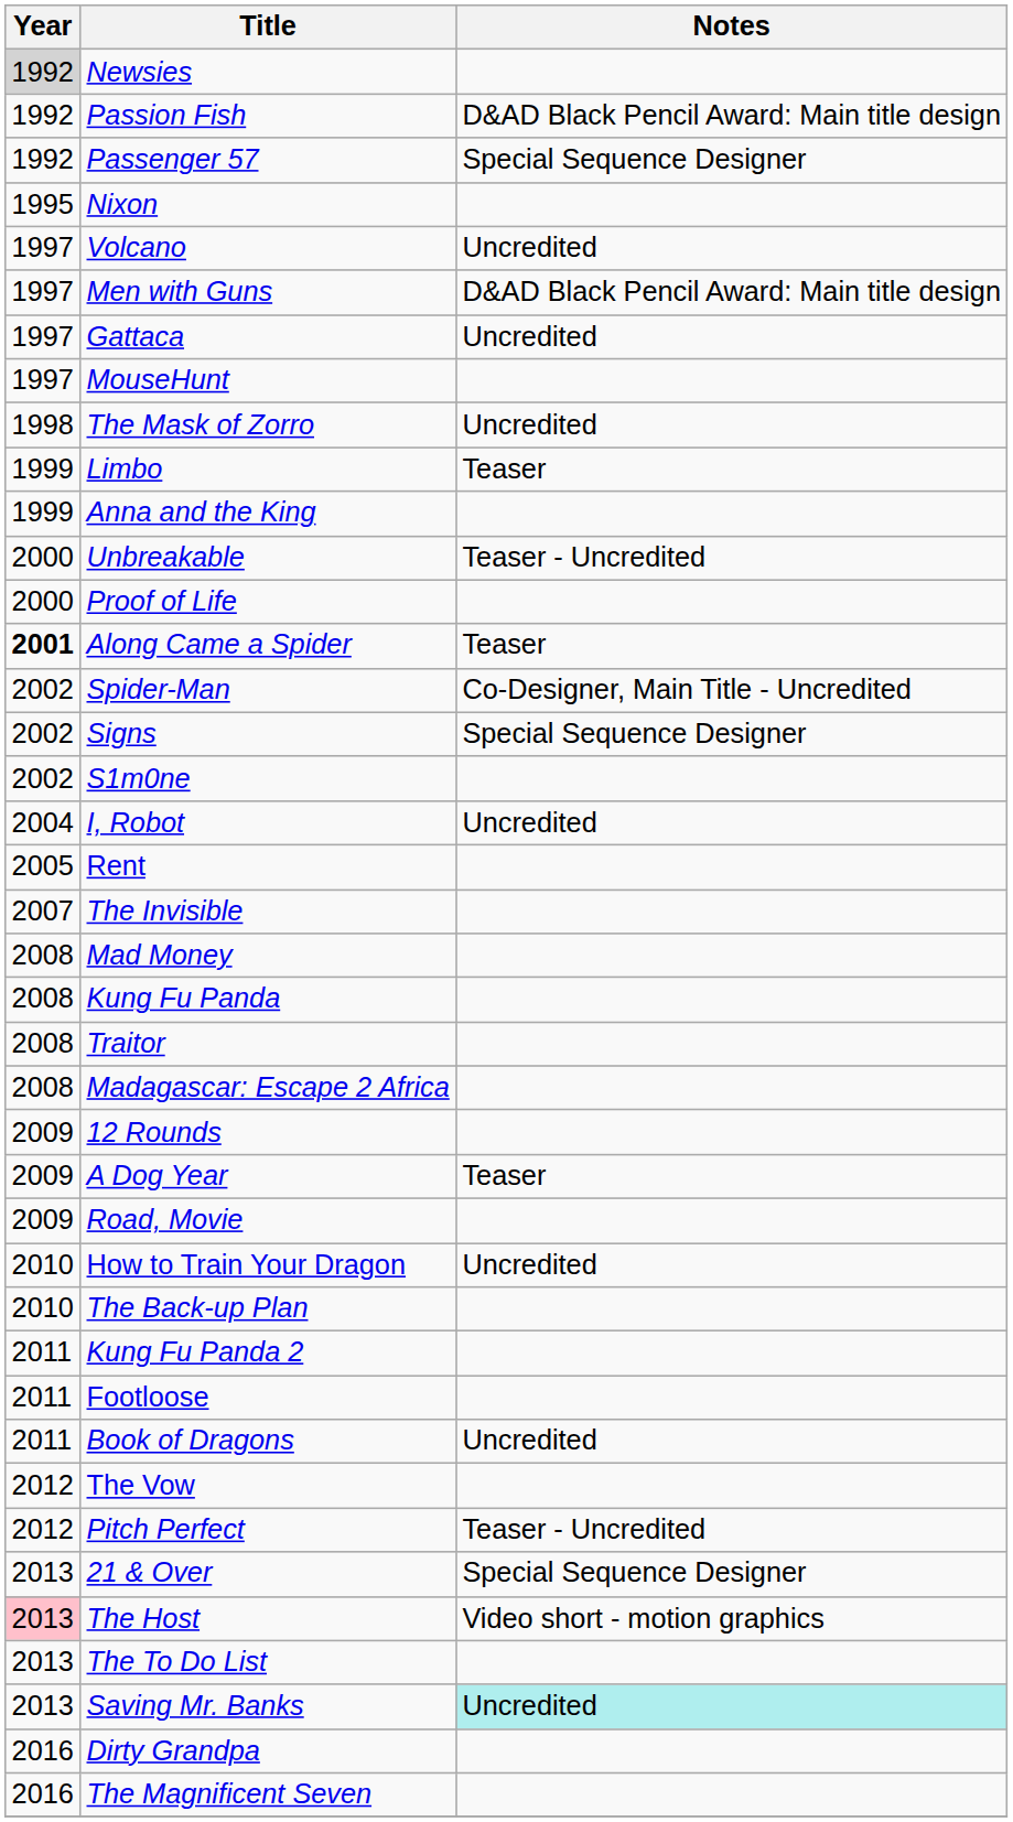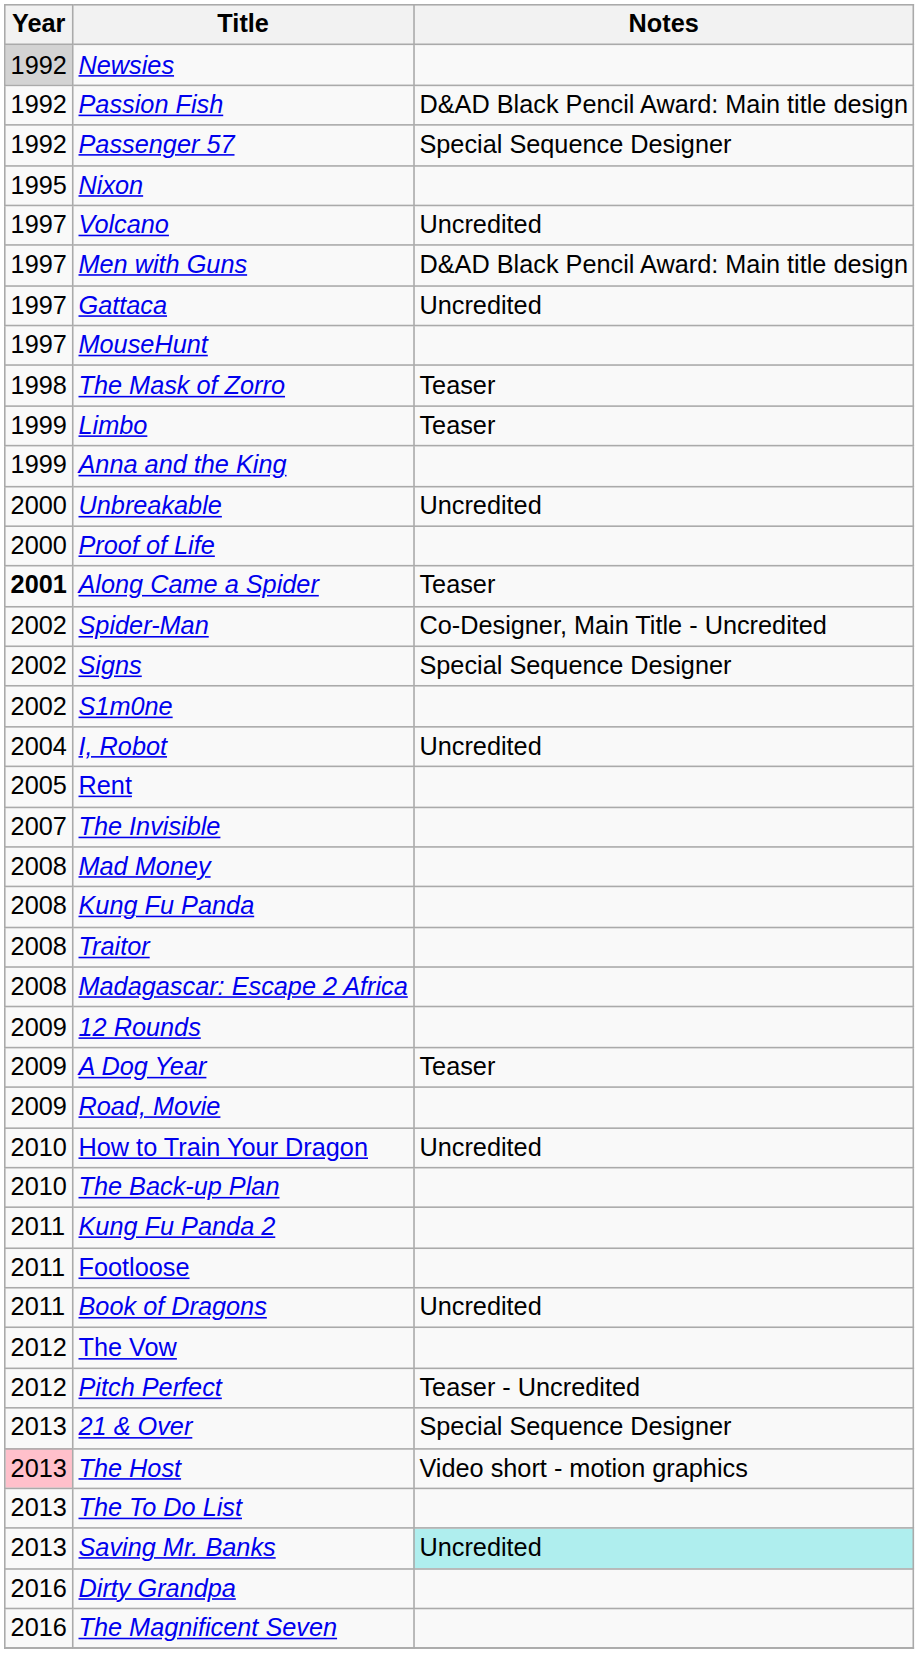The Mask of Zorro | Notes: Uncredited -> Teaser
Unbreakable | Notes: Teaser - Uncredited -> Uncredited
